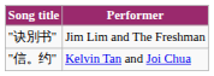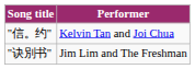rows swapped: "信。约" <-> "诀別书"
